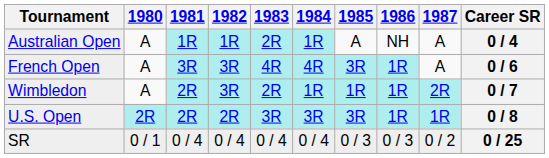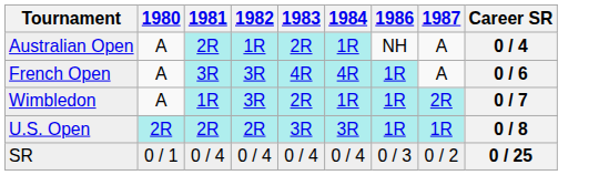- column: 1985 | A | 3R | 1R | 3R | 0 / 3
Australian Open | 1981: 1R -> 2R
Wimbledon | 1981: 2R -> 1R
